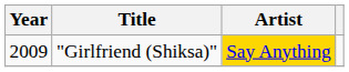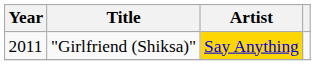"Girlfriend (Shiksa)" | Year: 2009 -> 2011
